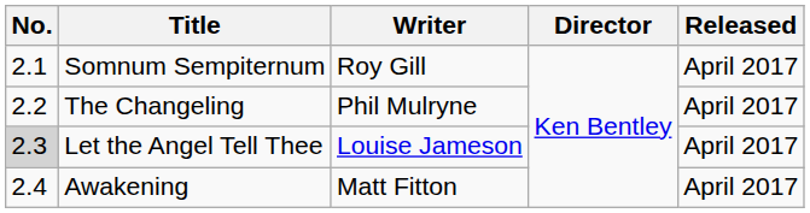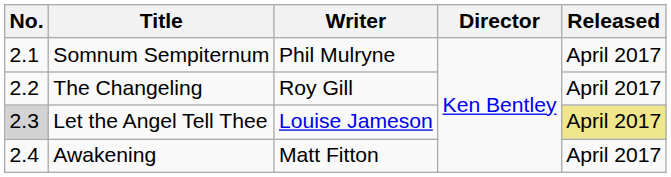Somnum Sempiternum | Writer: Roy Gill -> Phil Mulryne
The Changeling | Writer: Phil Mulryne -> Roy Gill
Let the Angel Tell Thee | Released: no background -> khaki background
